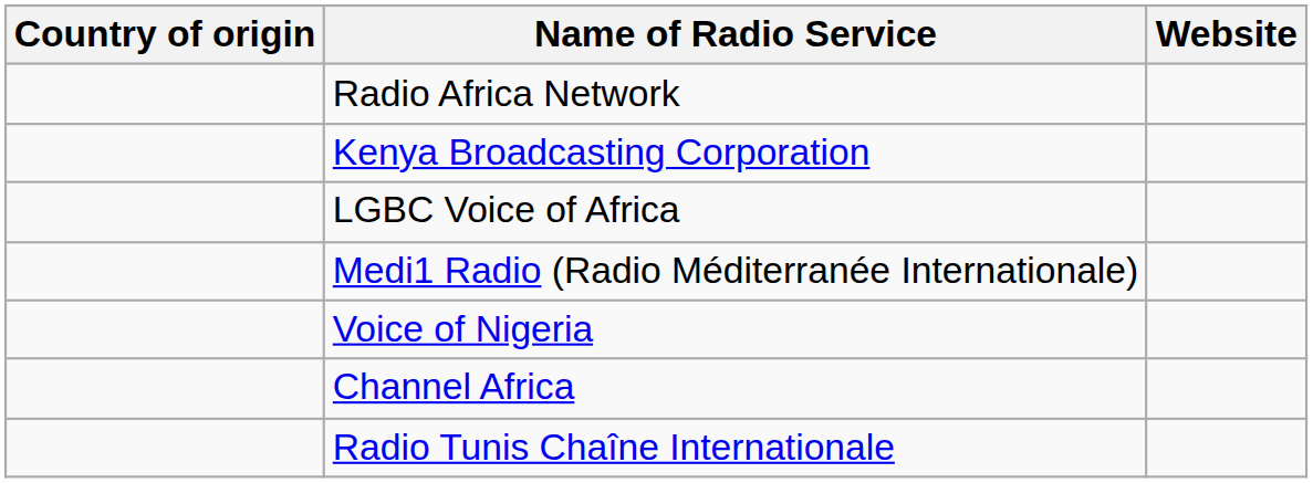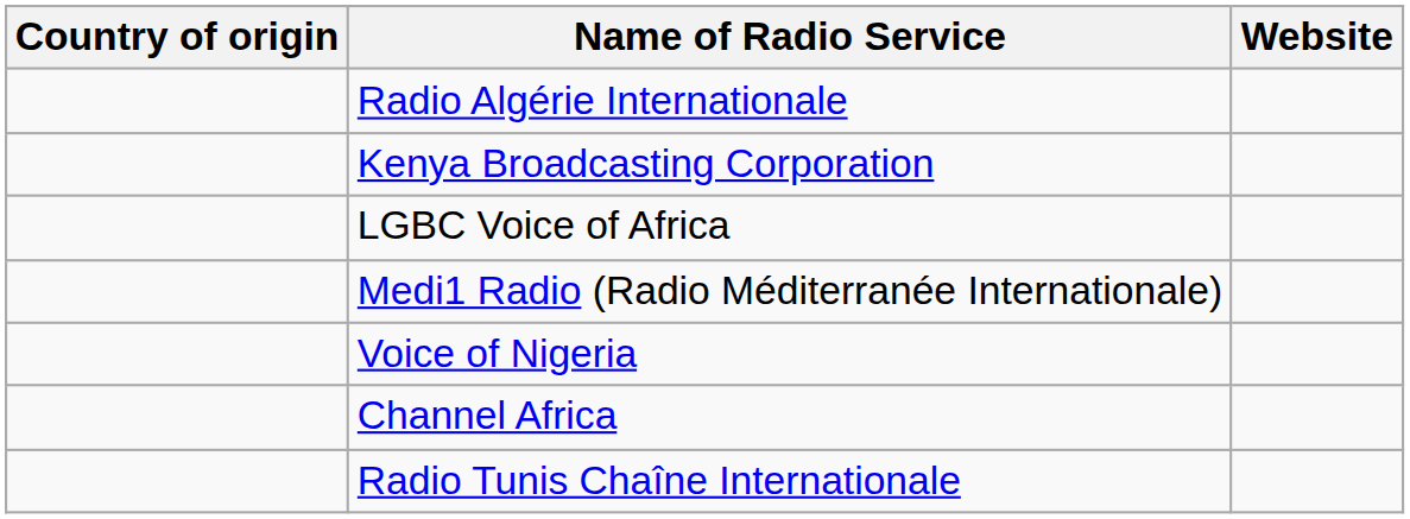+ row: Radio Algérie Internationale
- row: Radio Africa Network
